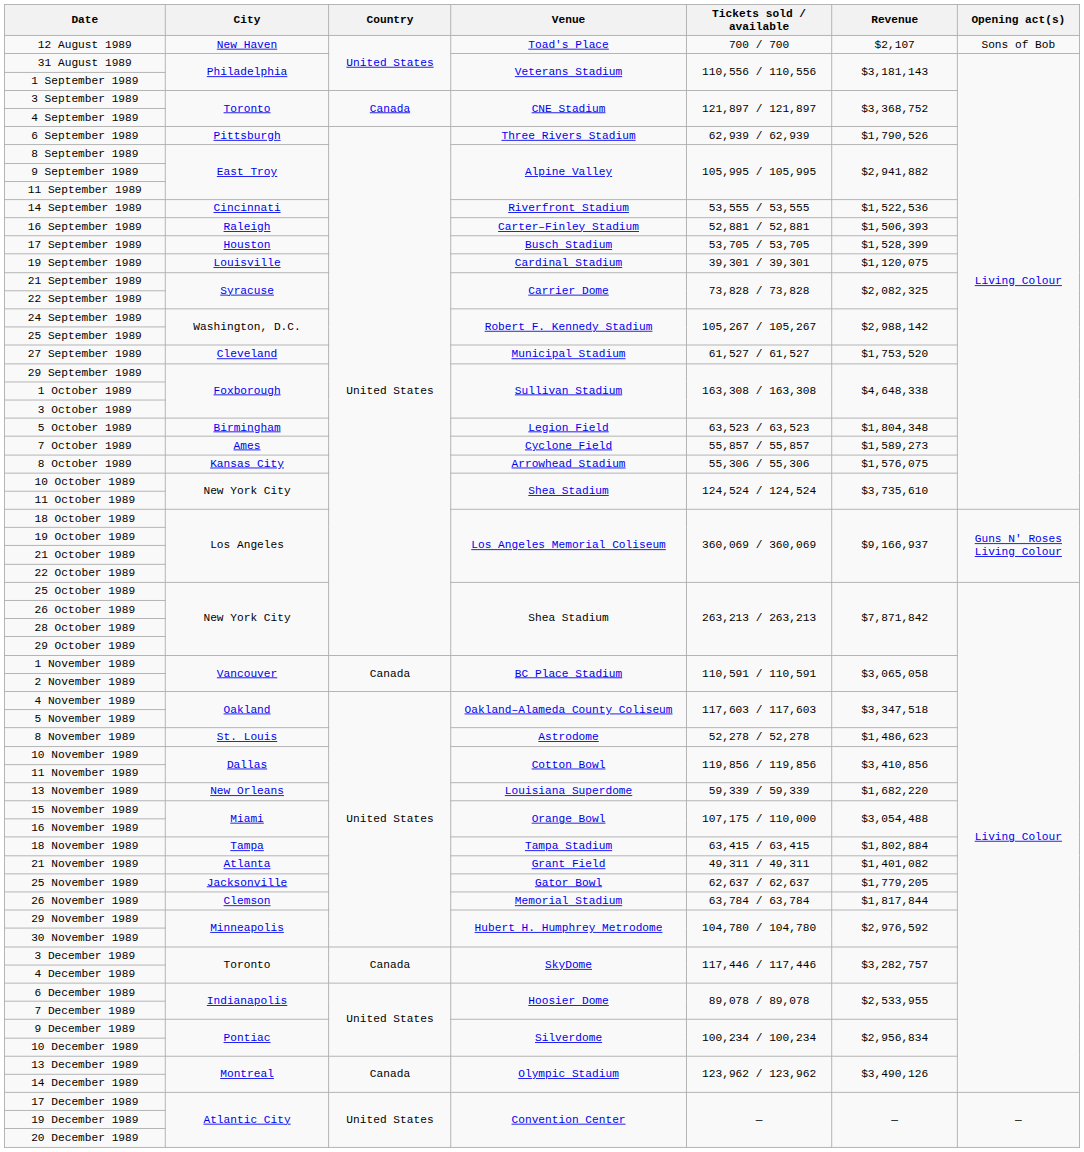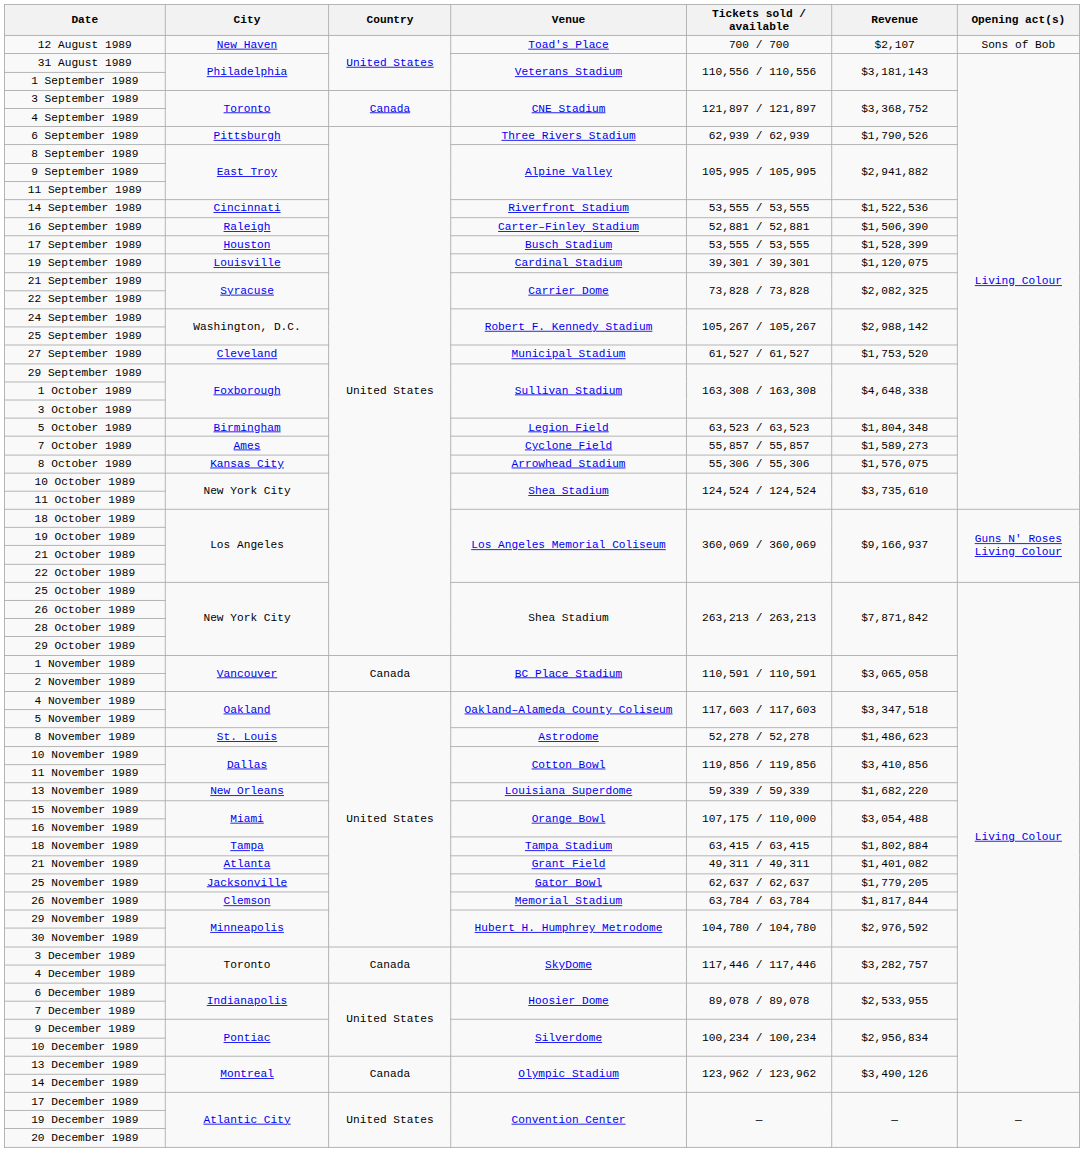16 September 1989 | Revenue: $1,506,393 -> $1,506,390
17 September 1989 | Tickets sold / available: 53,705 / 53,705 -> 53,555 / 53,555
